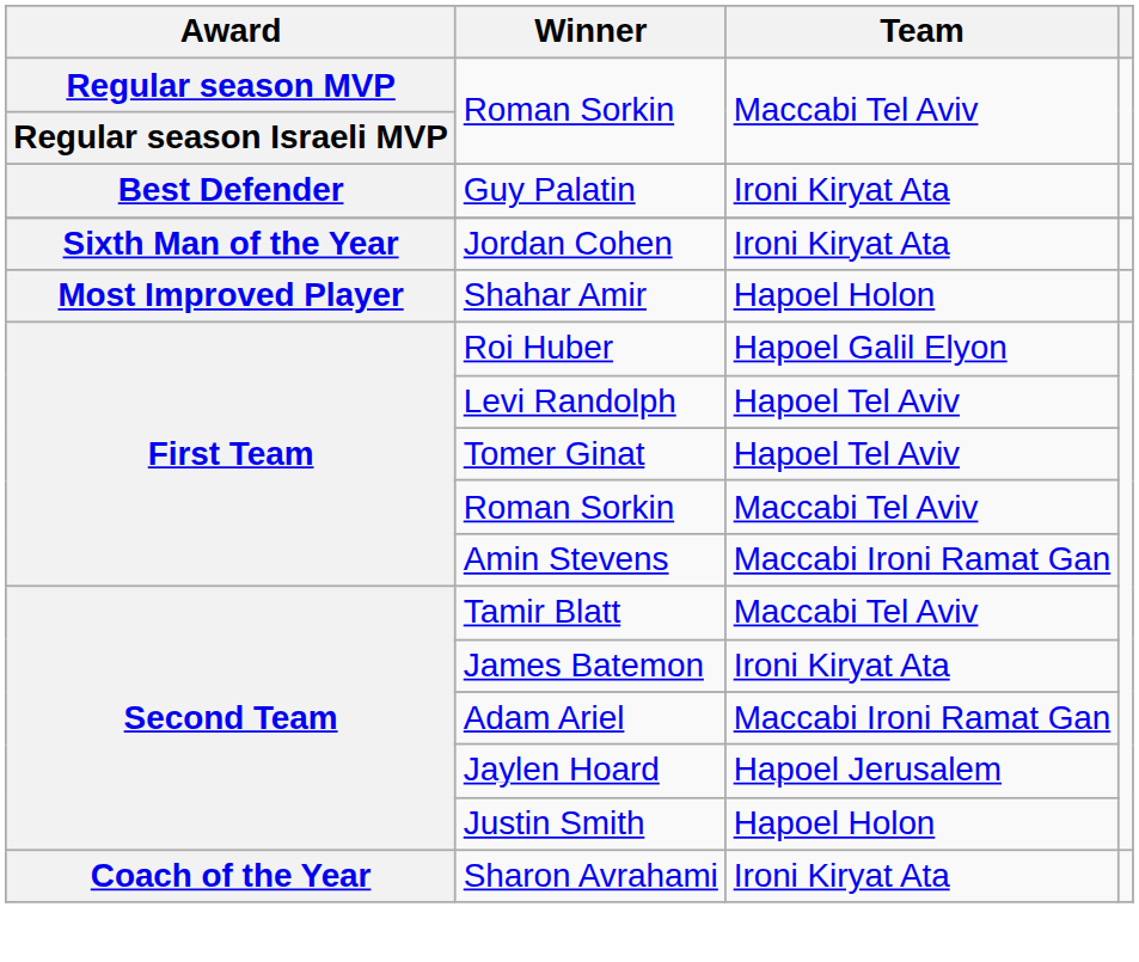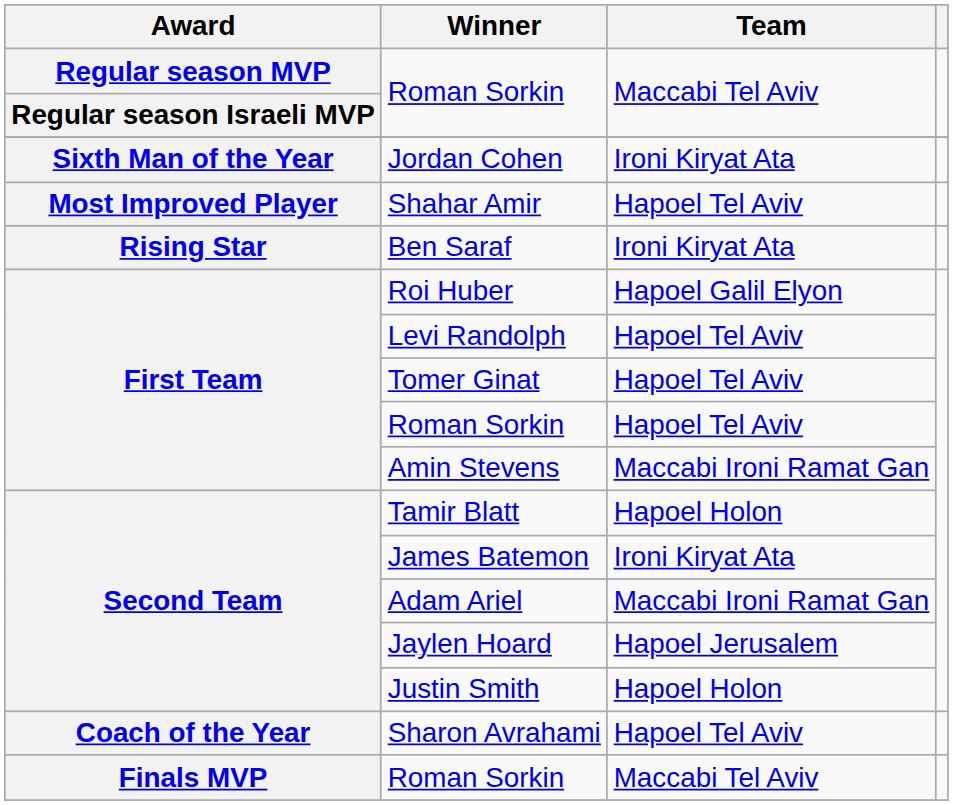- row: Best Defender | Guy Palatin | Ironi Kiryat Ata
Shahar Amir | Team: Hapoel Holon -> Hapoel Tel Aviv
+ row: Rising Star | Ben Saraf | Ironi Kiryat Ata
First Team / Roman Sorkin | Team: Maccabi Tel Aviv -> Hapoel Tel Aviv
Tamir Blatt | Team: Maccabi Tel Aviv -> Hapoel Holon
Sharon Avrahami | Team: Ironi Kiryat Ata -> Hapoel Tel Aviv
+ row: Finals MVP | Roman Sorkin | Maccabi Tel Aviv
